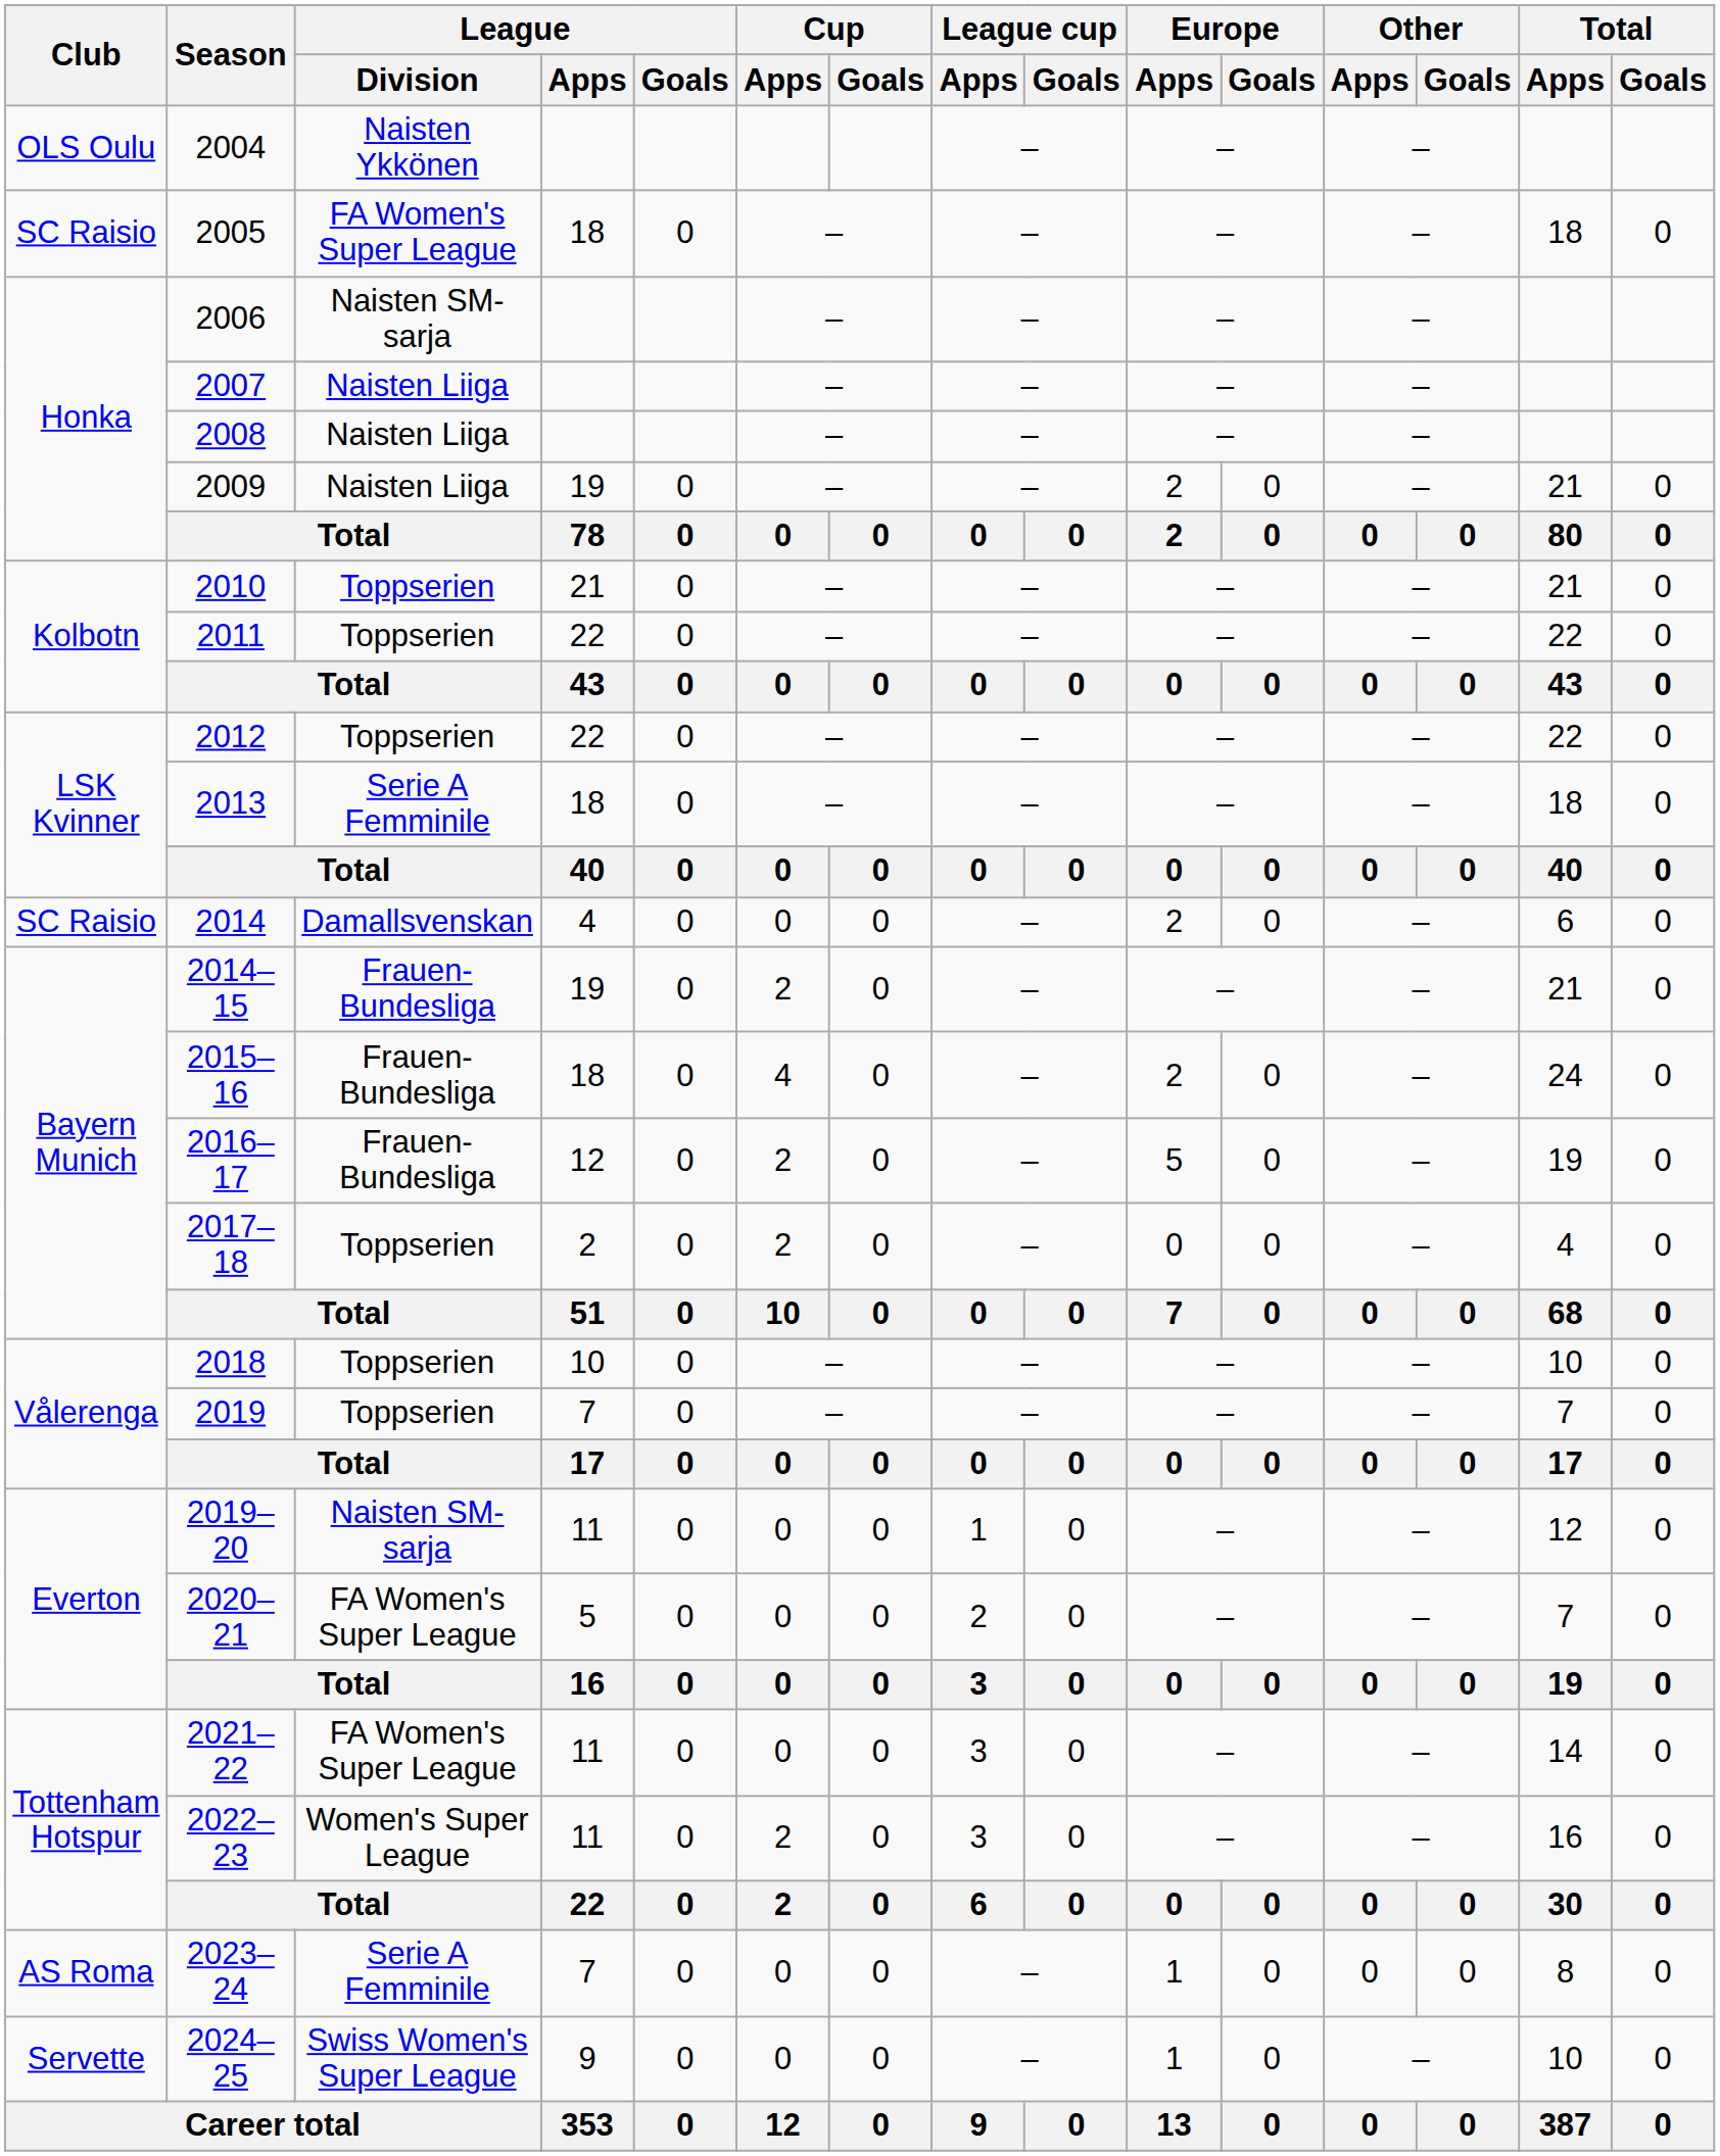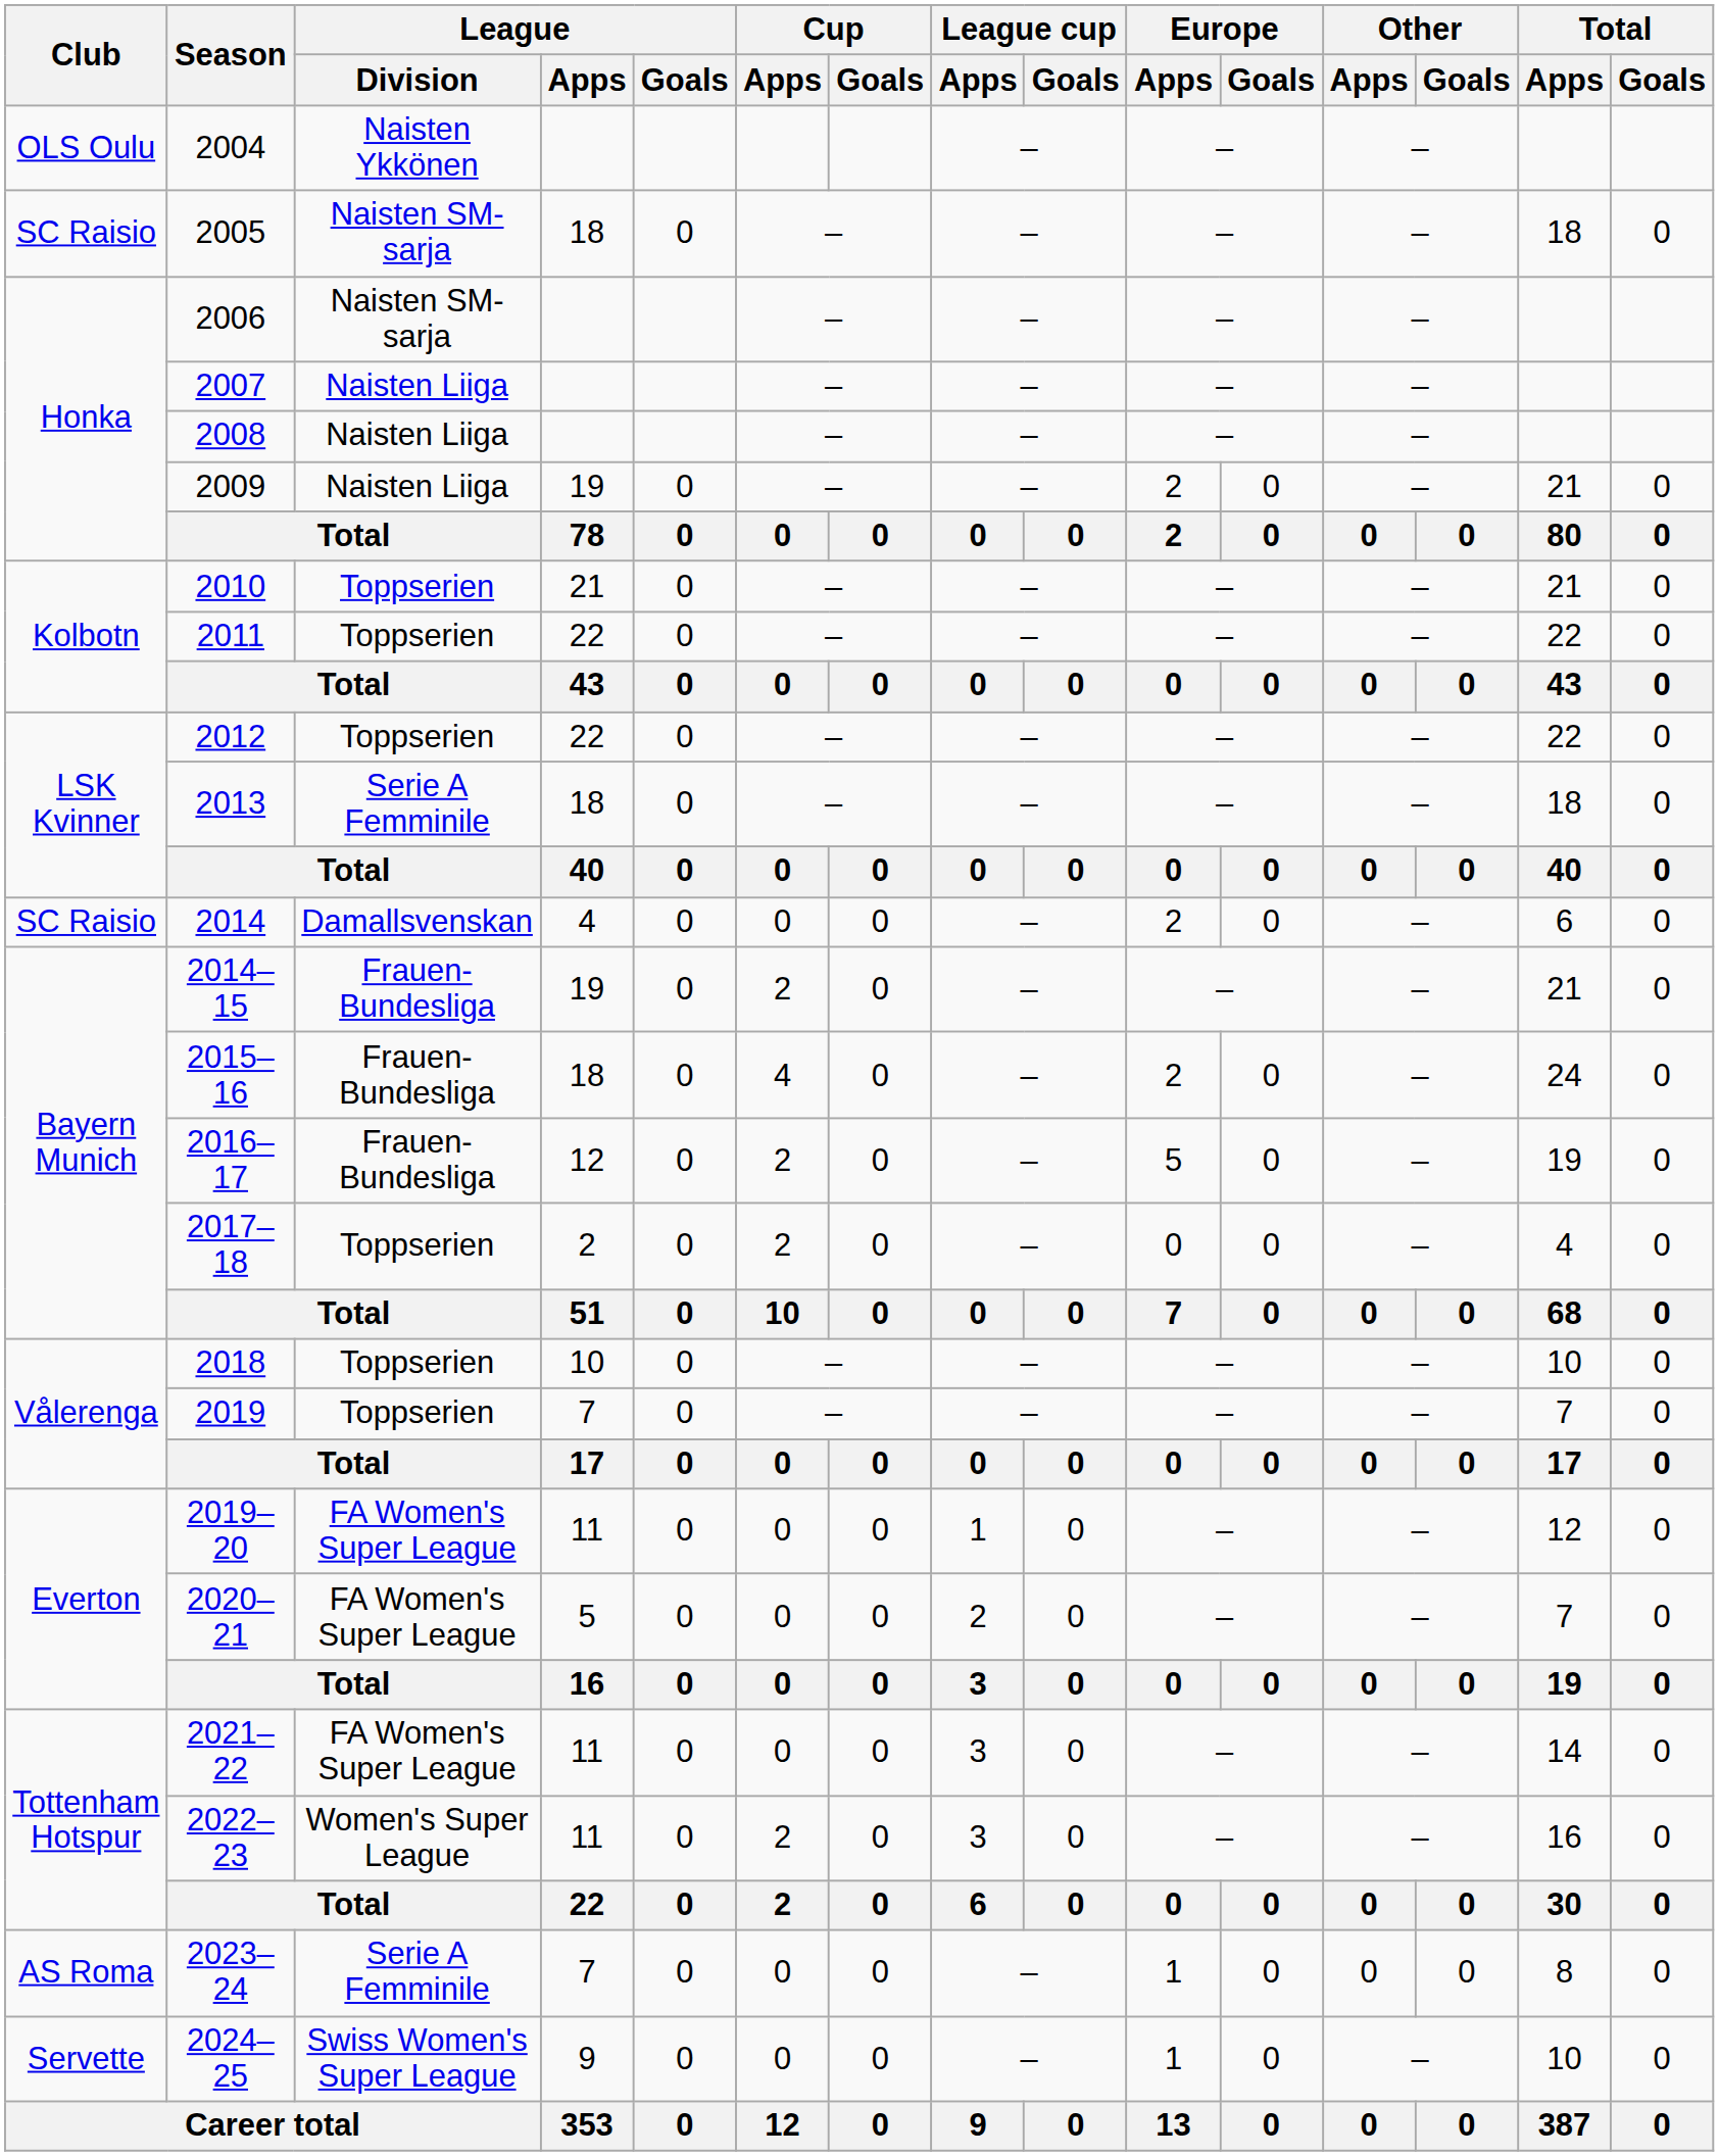2005 | League / Division: FA Women's Super League -> Naisten SM-sarja
2019–20 | League / Division: Naisten SM-sarja -> FA Women's Super League
